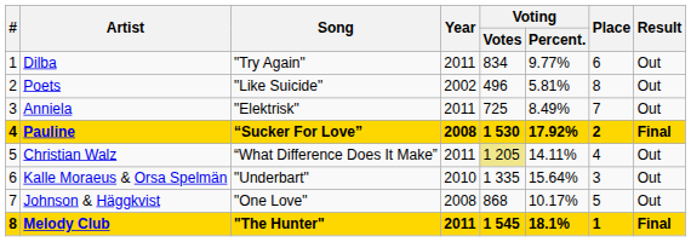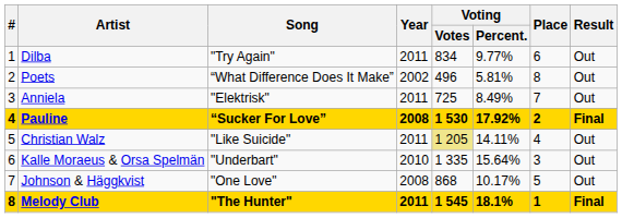Poets | Song: "Like Suicide" -> “What Difference Does It Make”
Christian Walz | Song: “What Difference Does It Make” -> "Like Suicide"
